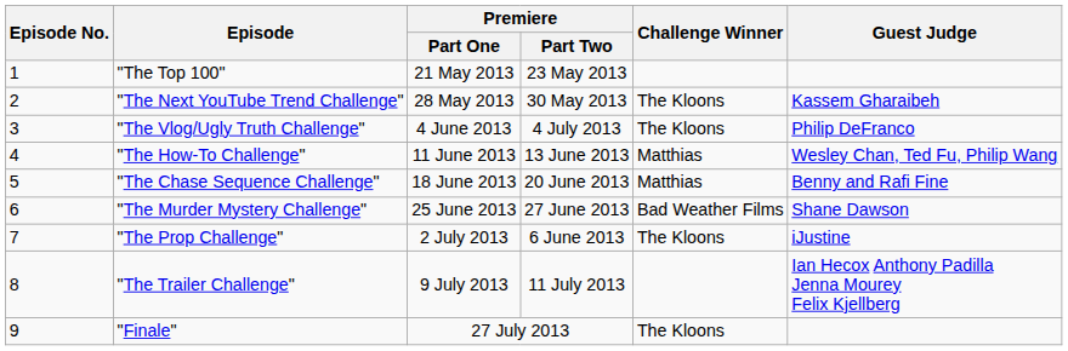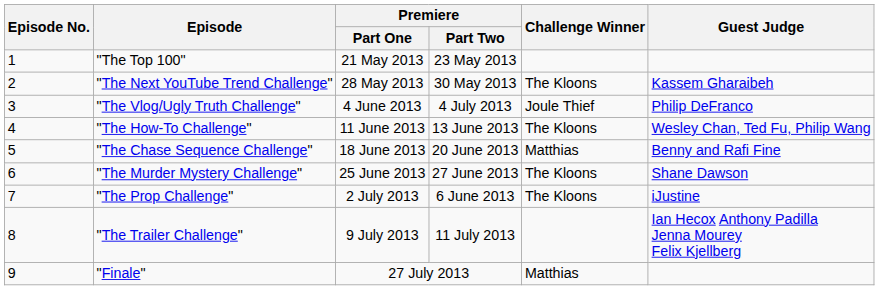"The Vlog/Ugly Truth Challenge" | Challenge Winner: The Kloons -> Joule Thief
"The How-To Challenge" | Challenge Winner: Matthias -> The Kloons
"The Murder Mystery Challenge" | Challenge Winner: Bad Weather Films -> The Kloons
"Finale" | Challenge Winner: The Kloons -> Matthias
